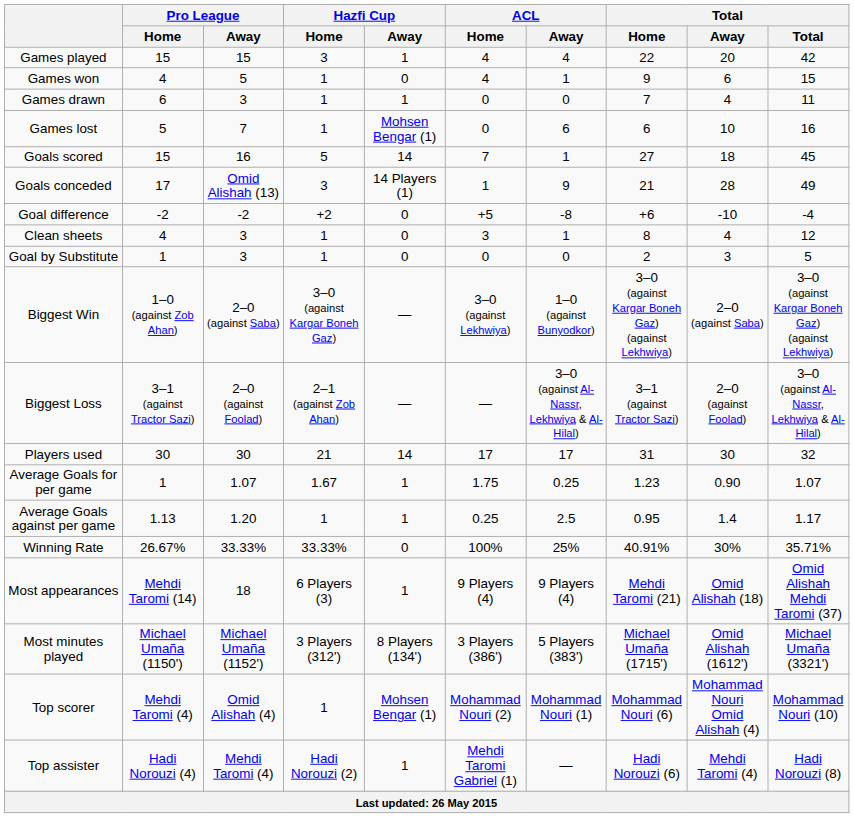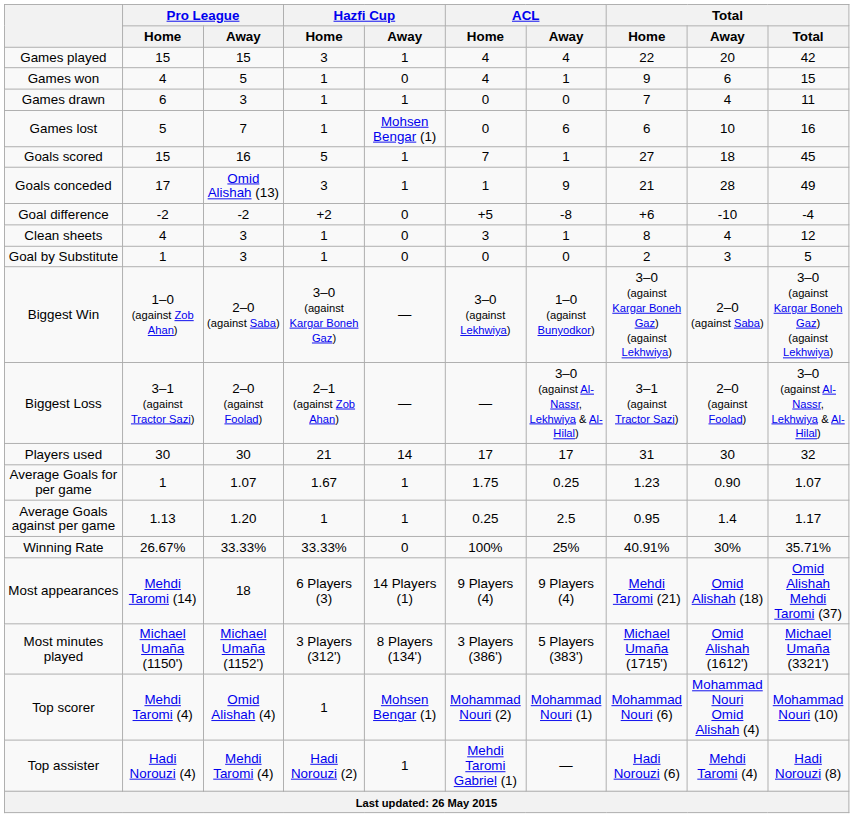Goals scored | Hazfi Cup / Away: 14 -> 1
Goals conceded | Hazfi Cup / Away: 14 Players (1) -> 1
Most appearances | Hazfi Cup / Away: 1 -> 14 Players (1)
